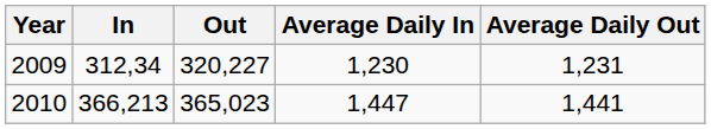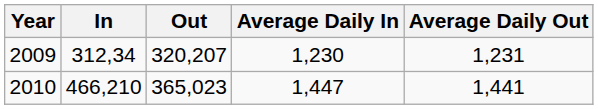2009 | Out: 320,227 -> 320,207
2010 | In: 366,213 -> 466,210
